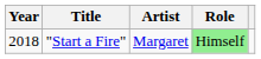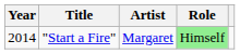"Start a Fire" | Year: 2018 -> 2014
